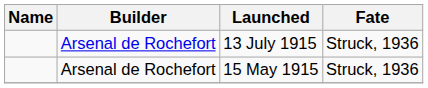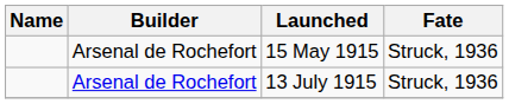rows swapped: 13 July 1915 <-> 15 May 1915
